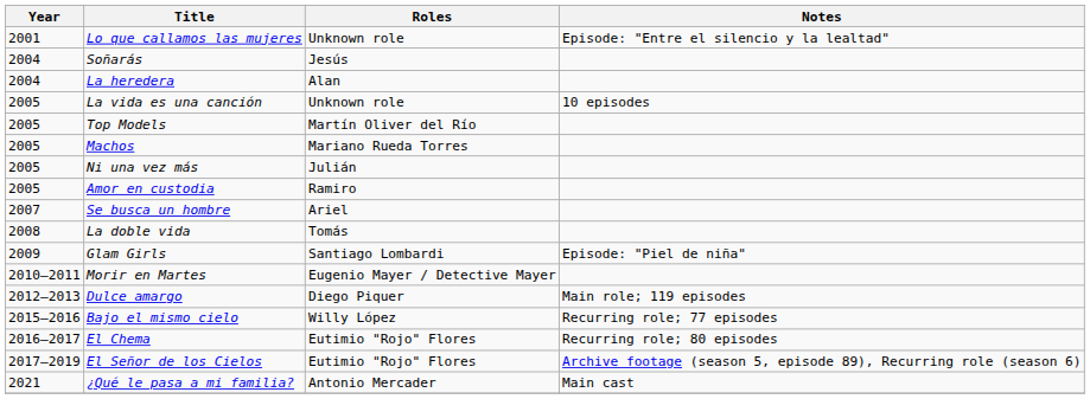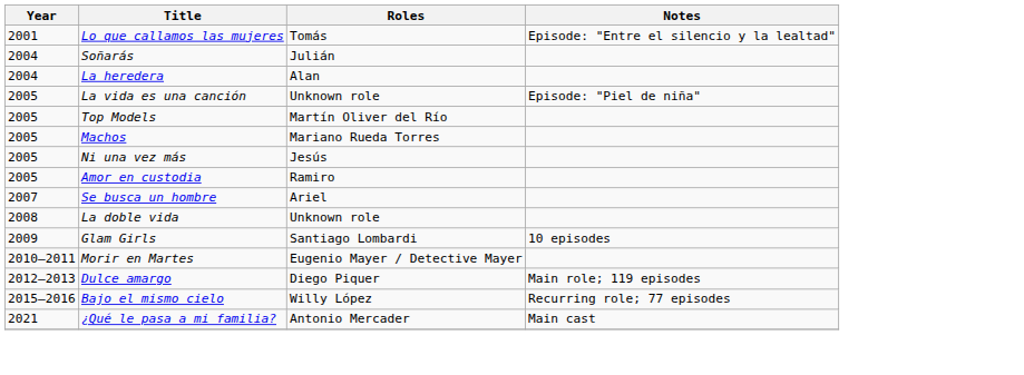Lo que callamos las mujeres | Roles: Unknown role -> Tomás
Soñarás | Roles: Jesús -> Julián
La vida es una canción | Notes: 10 episodes -> Episode: "Piel de niña"
Ni una vez más | Roles: Julián -> Jesús
La doble vida | Roles: Tomás -> Unknown role
Glam Girls | Notes: Episode: "Piel de niña" -> 10 episodes
- row: 2016–2017 | El Chema | Eutimio "Rojo" Flores | Recurring role; 80 episodes
- row: 2017–2019 | El Señor de los Cielos | Eutimio "Rojo" Flores | Archive footage (season 5, episode 89), Recurring role (season 6)
